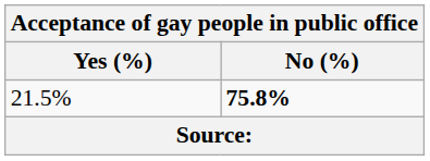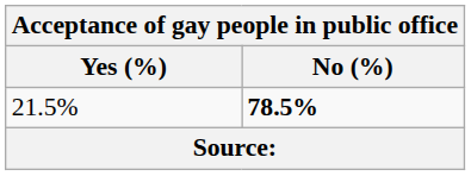21.5% | No (%): 75.8% -> 78.5%
